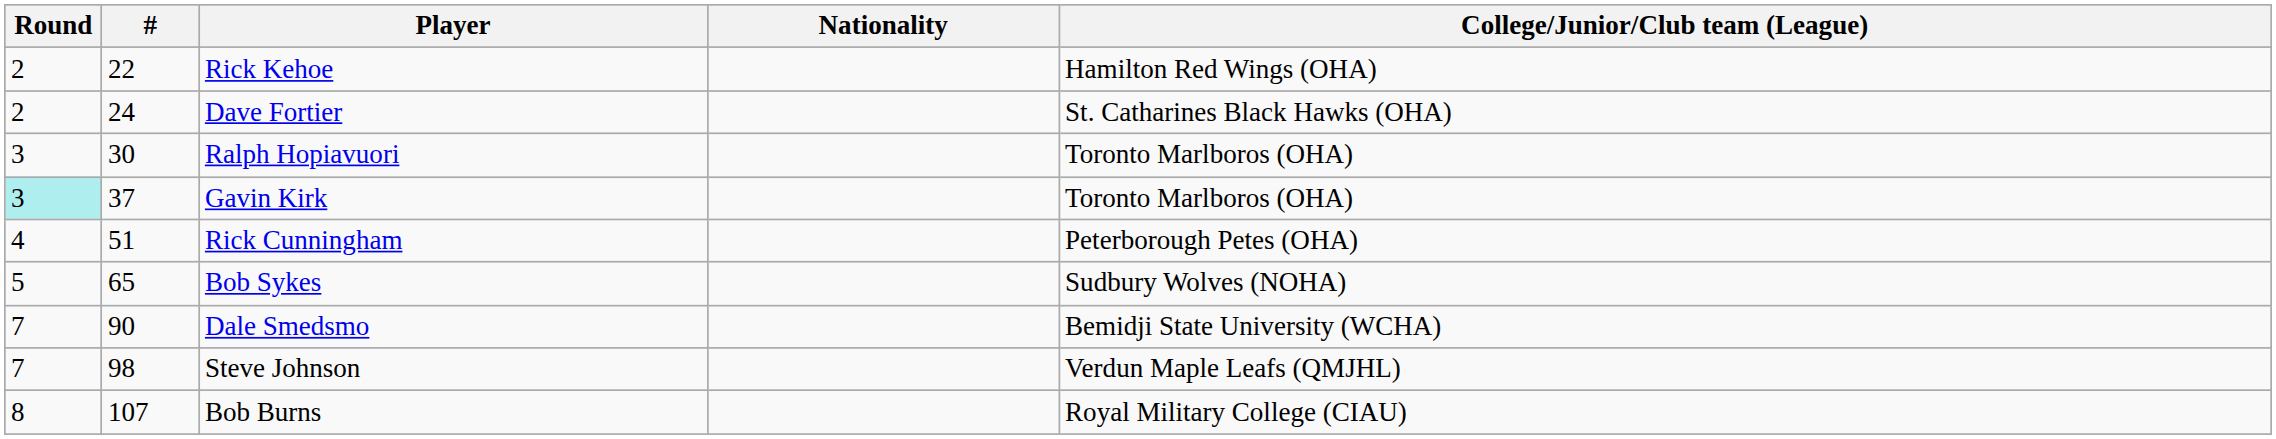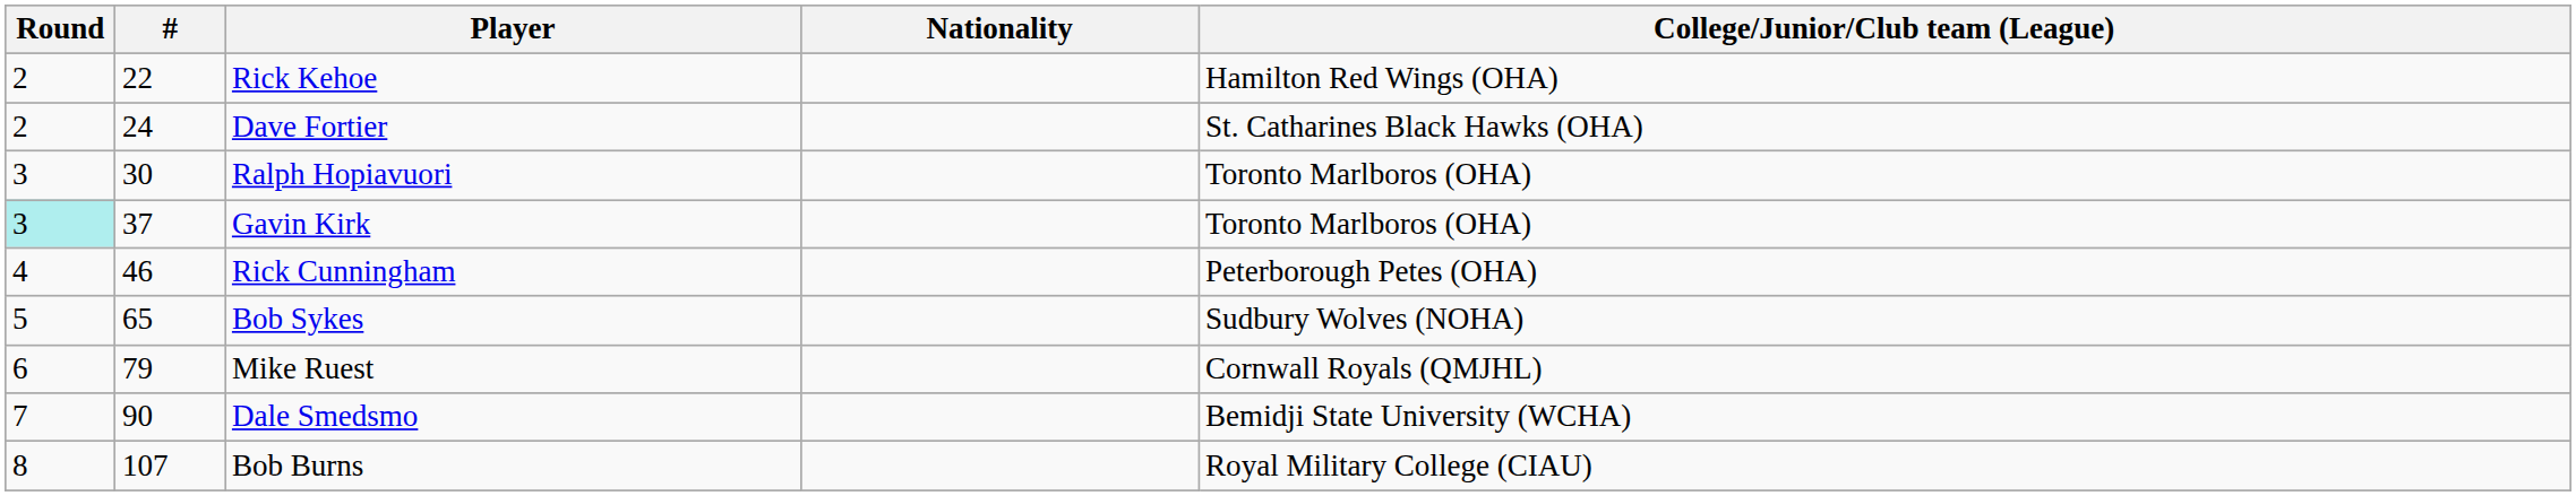Rick Cunningham | #: 51 -> 46
+ row: 6 | 79 | Mike Ruest | Cornwall Royals (QMJHL)
- row: 7 | 98 | Steve Johnson | Verdun Maple Leafs (QMJHL)
